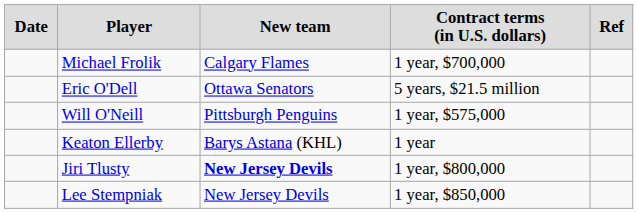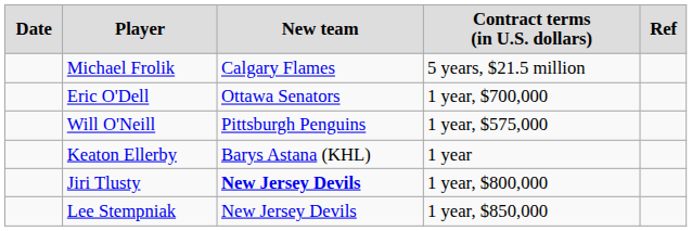Michael Frolik | column 4: 1 year, $700,000 -> 5 years, $21.5 million
Eric O'Dell | column 4: 5 years, $21.5 million -> 1 year, $700,000
